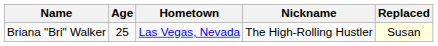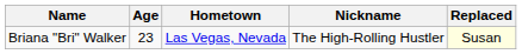Briana "Bri" Walker | Age: 25 -> 23
